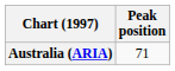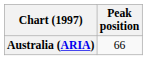Australia (ARIA) | Peak position: 71 -> 66
